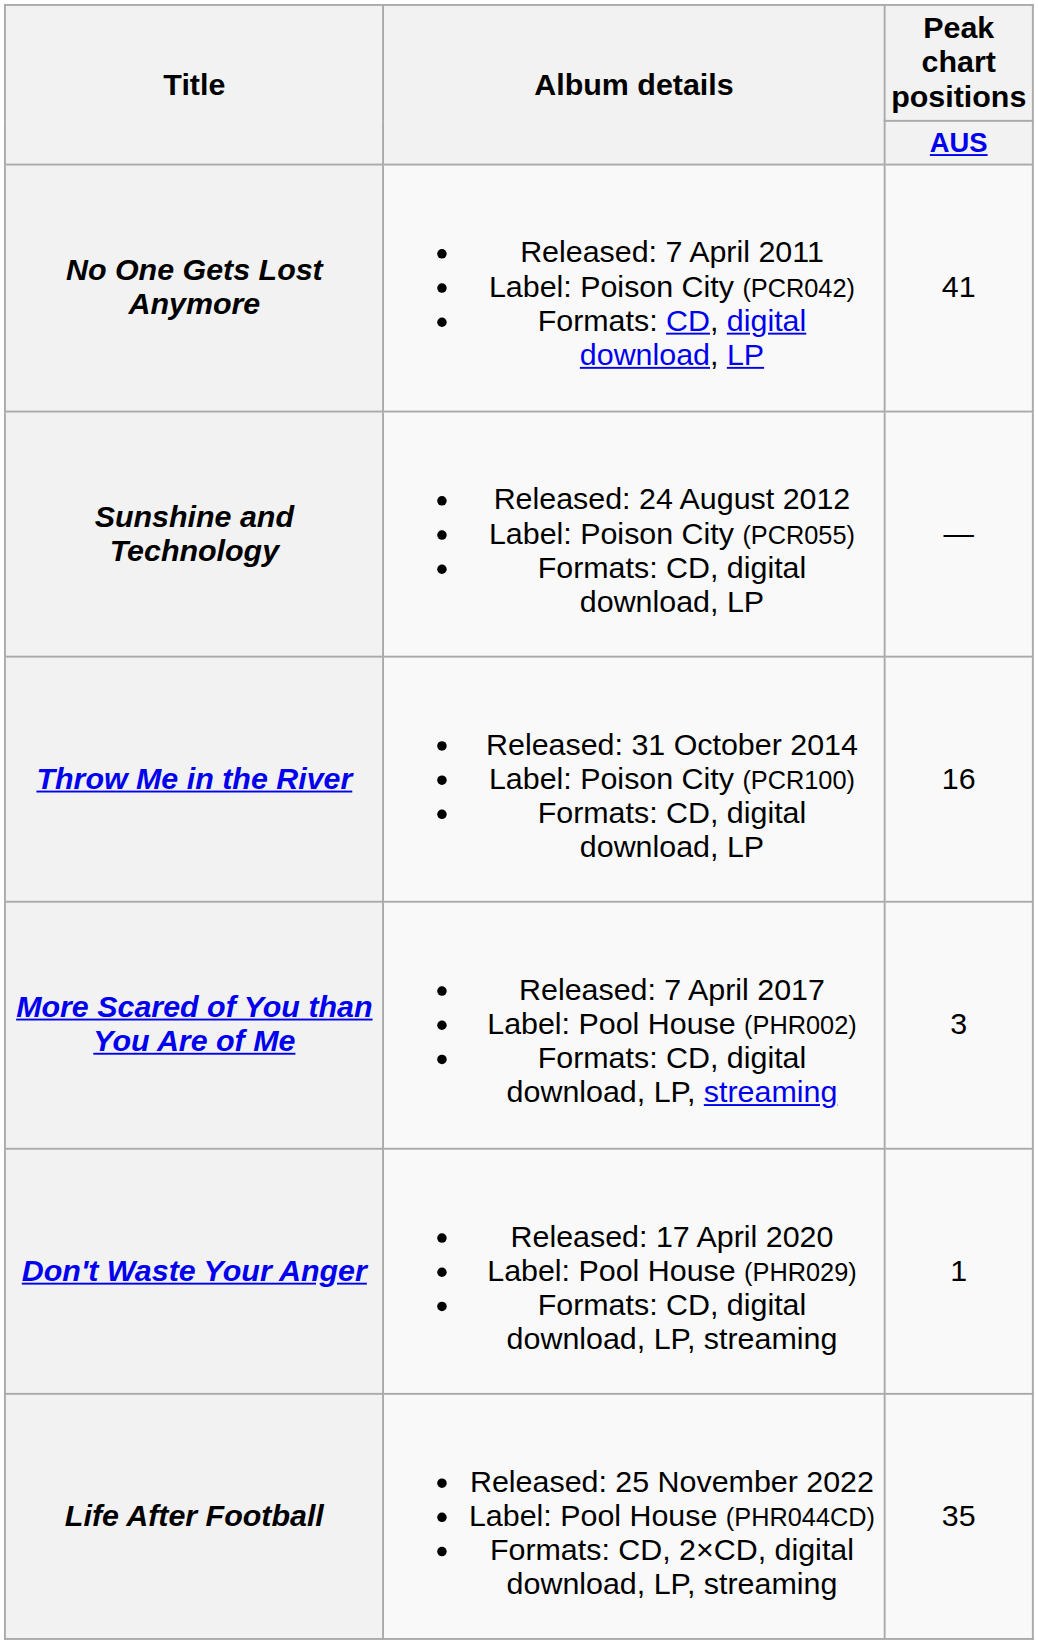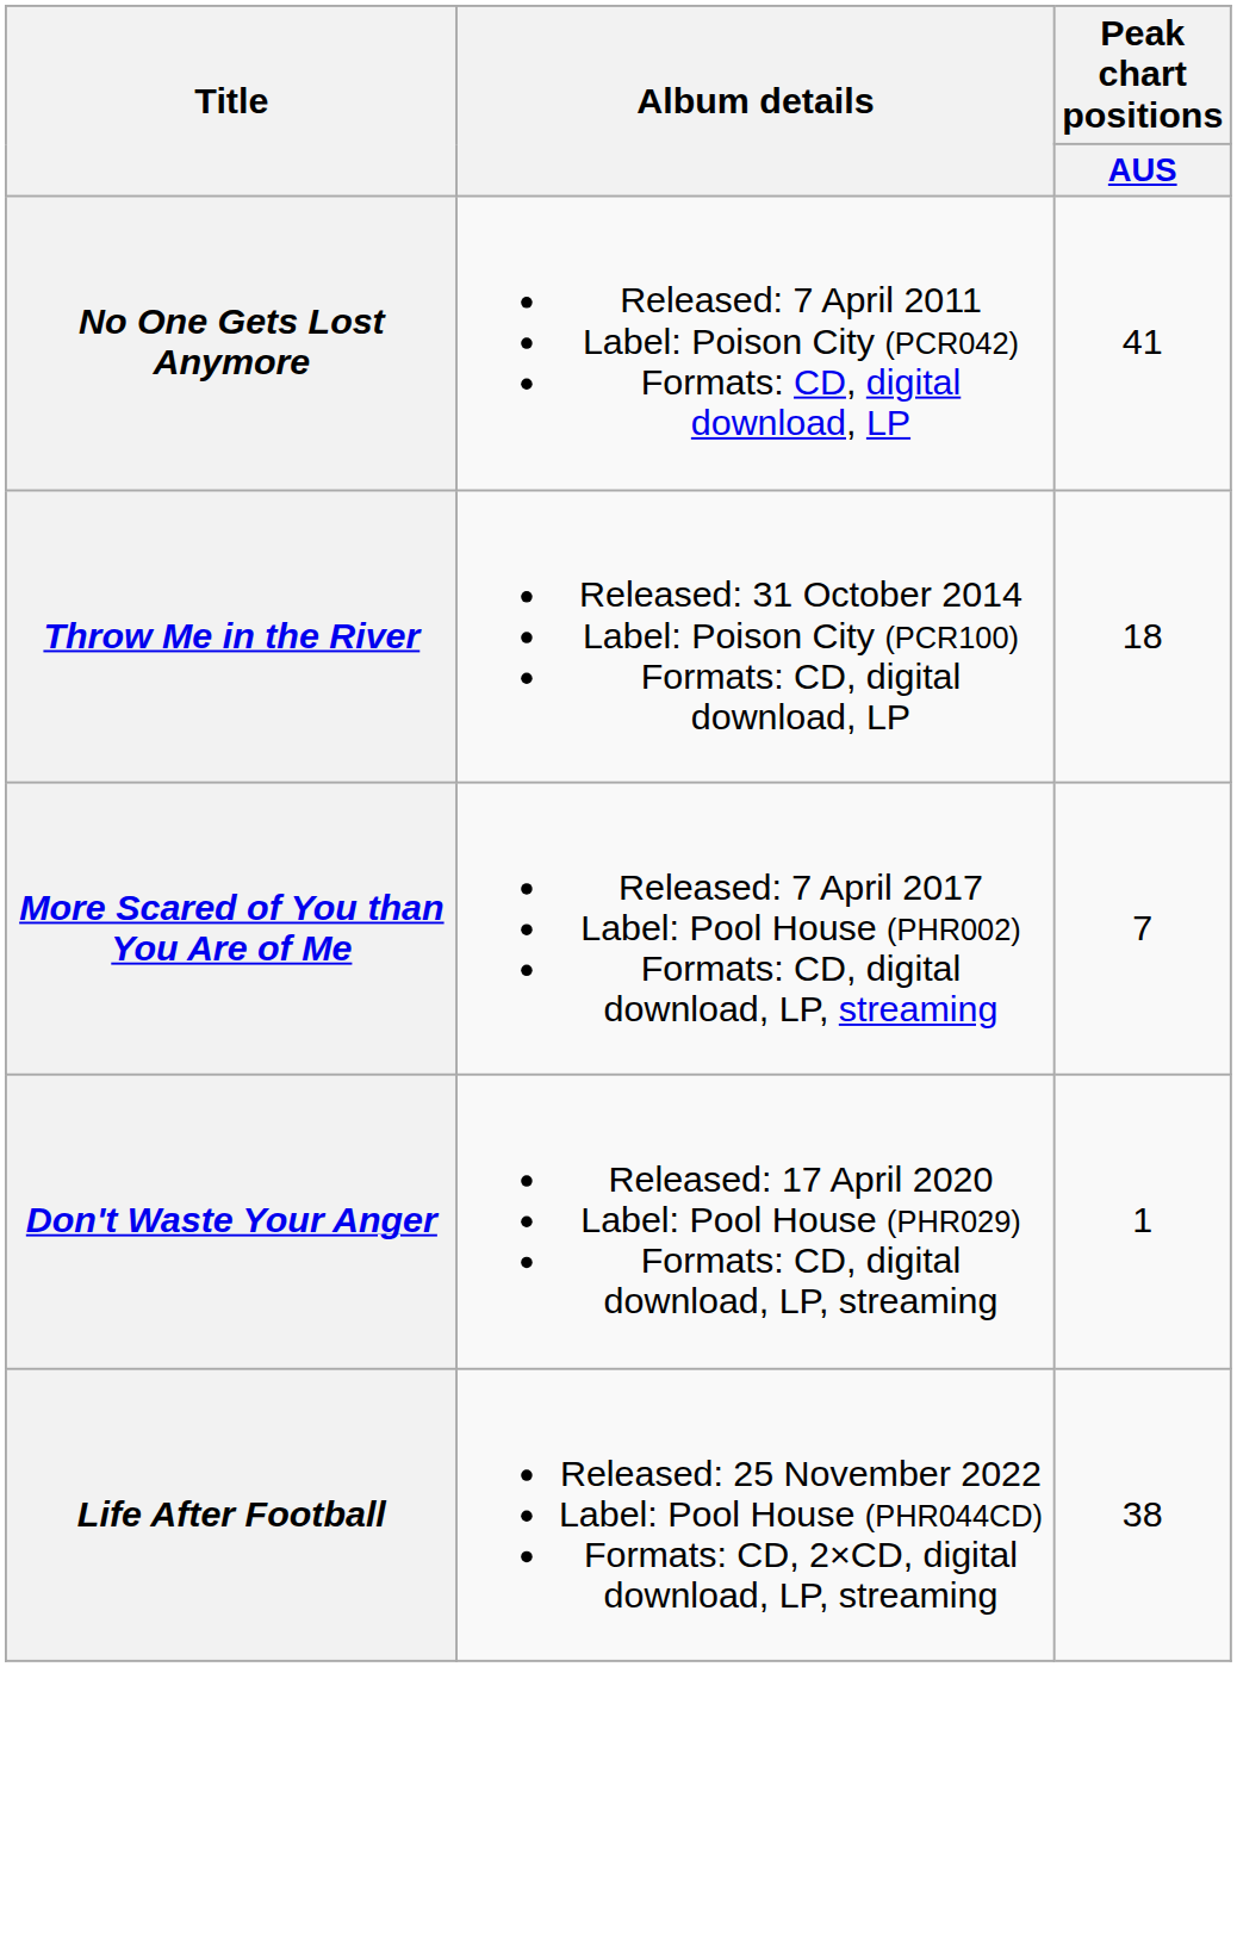- row: Sunshine and Technology | Released: 24 August 2012 Label: Poison City (PCR055) Formats: CD, digital download, LP | —
Throw Me in the River | Peak chart positions / AUS: 16 -> 18
More Scared of You than You Are of Me | Peak chart positions / AUS: 3 -> 7
Life After Football | Peak chart positions / AUS: 35 -> 38
